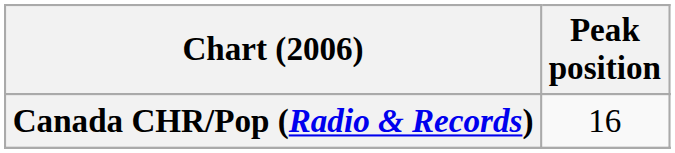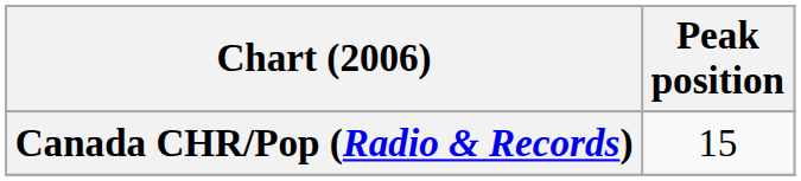Canada CHR/Pop (Radio & Records) | Peak position: 16 -> 15
